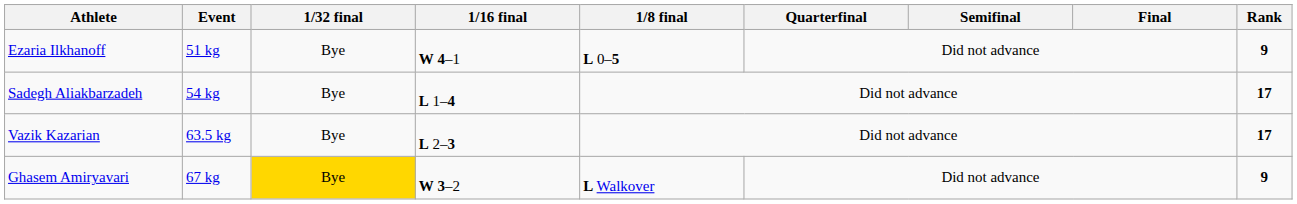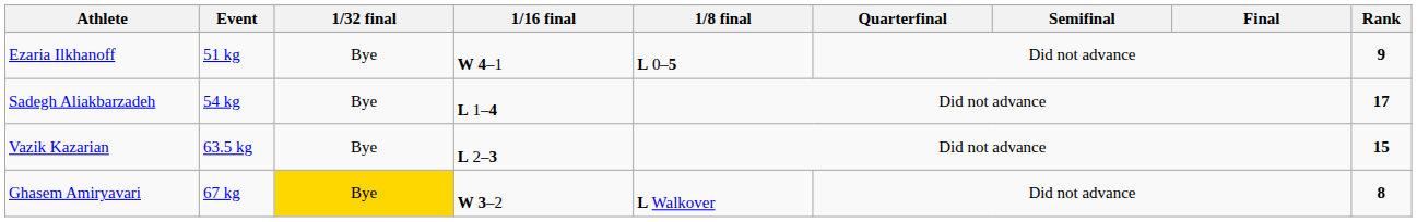Vazik Kazarian | Rank: 17 -> 15
Ghasem Amiryavari | Rank: 9 -> 8
